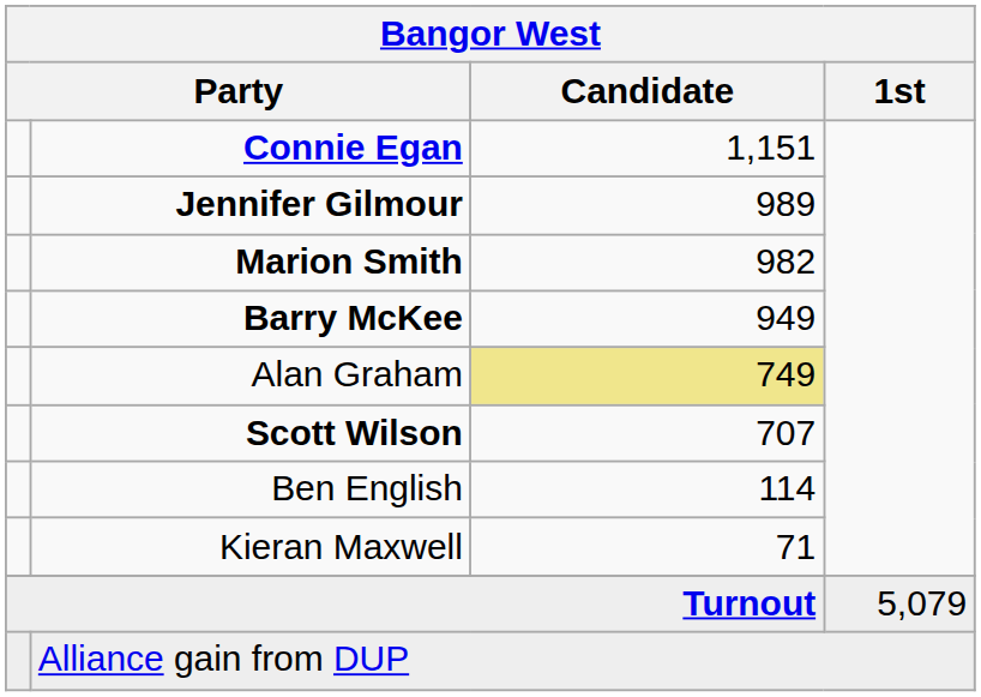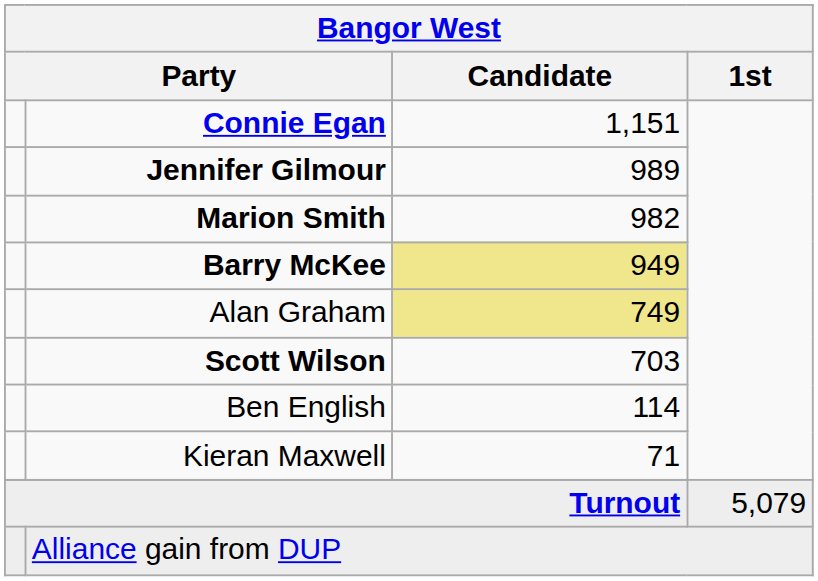Barry McKee | Bangor West / Candidate: no background -> khaki background
Scott Wilson | Bangor West / Candidate: 707 -> 703
